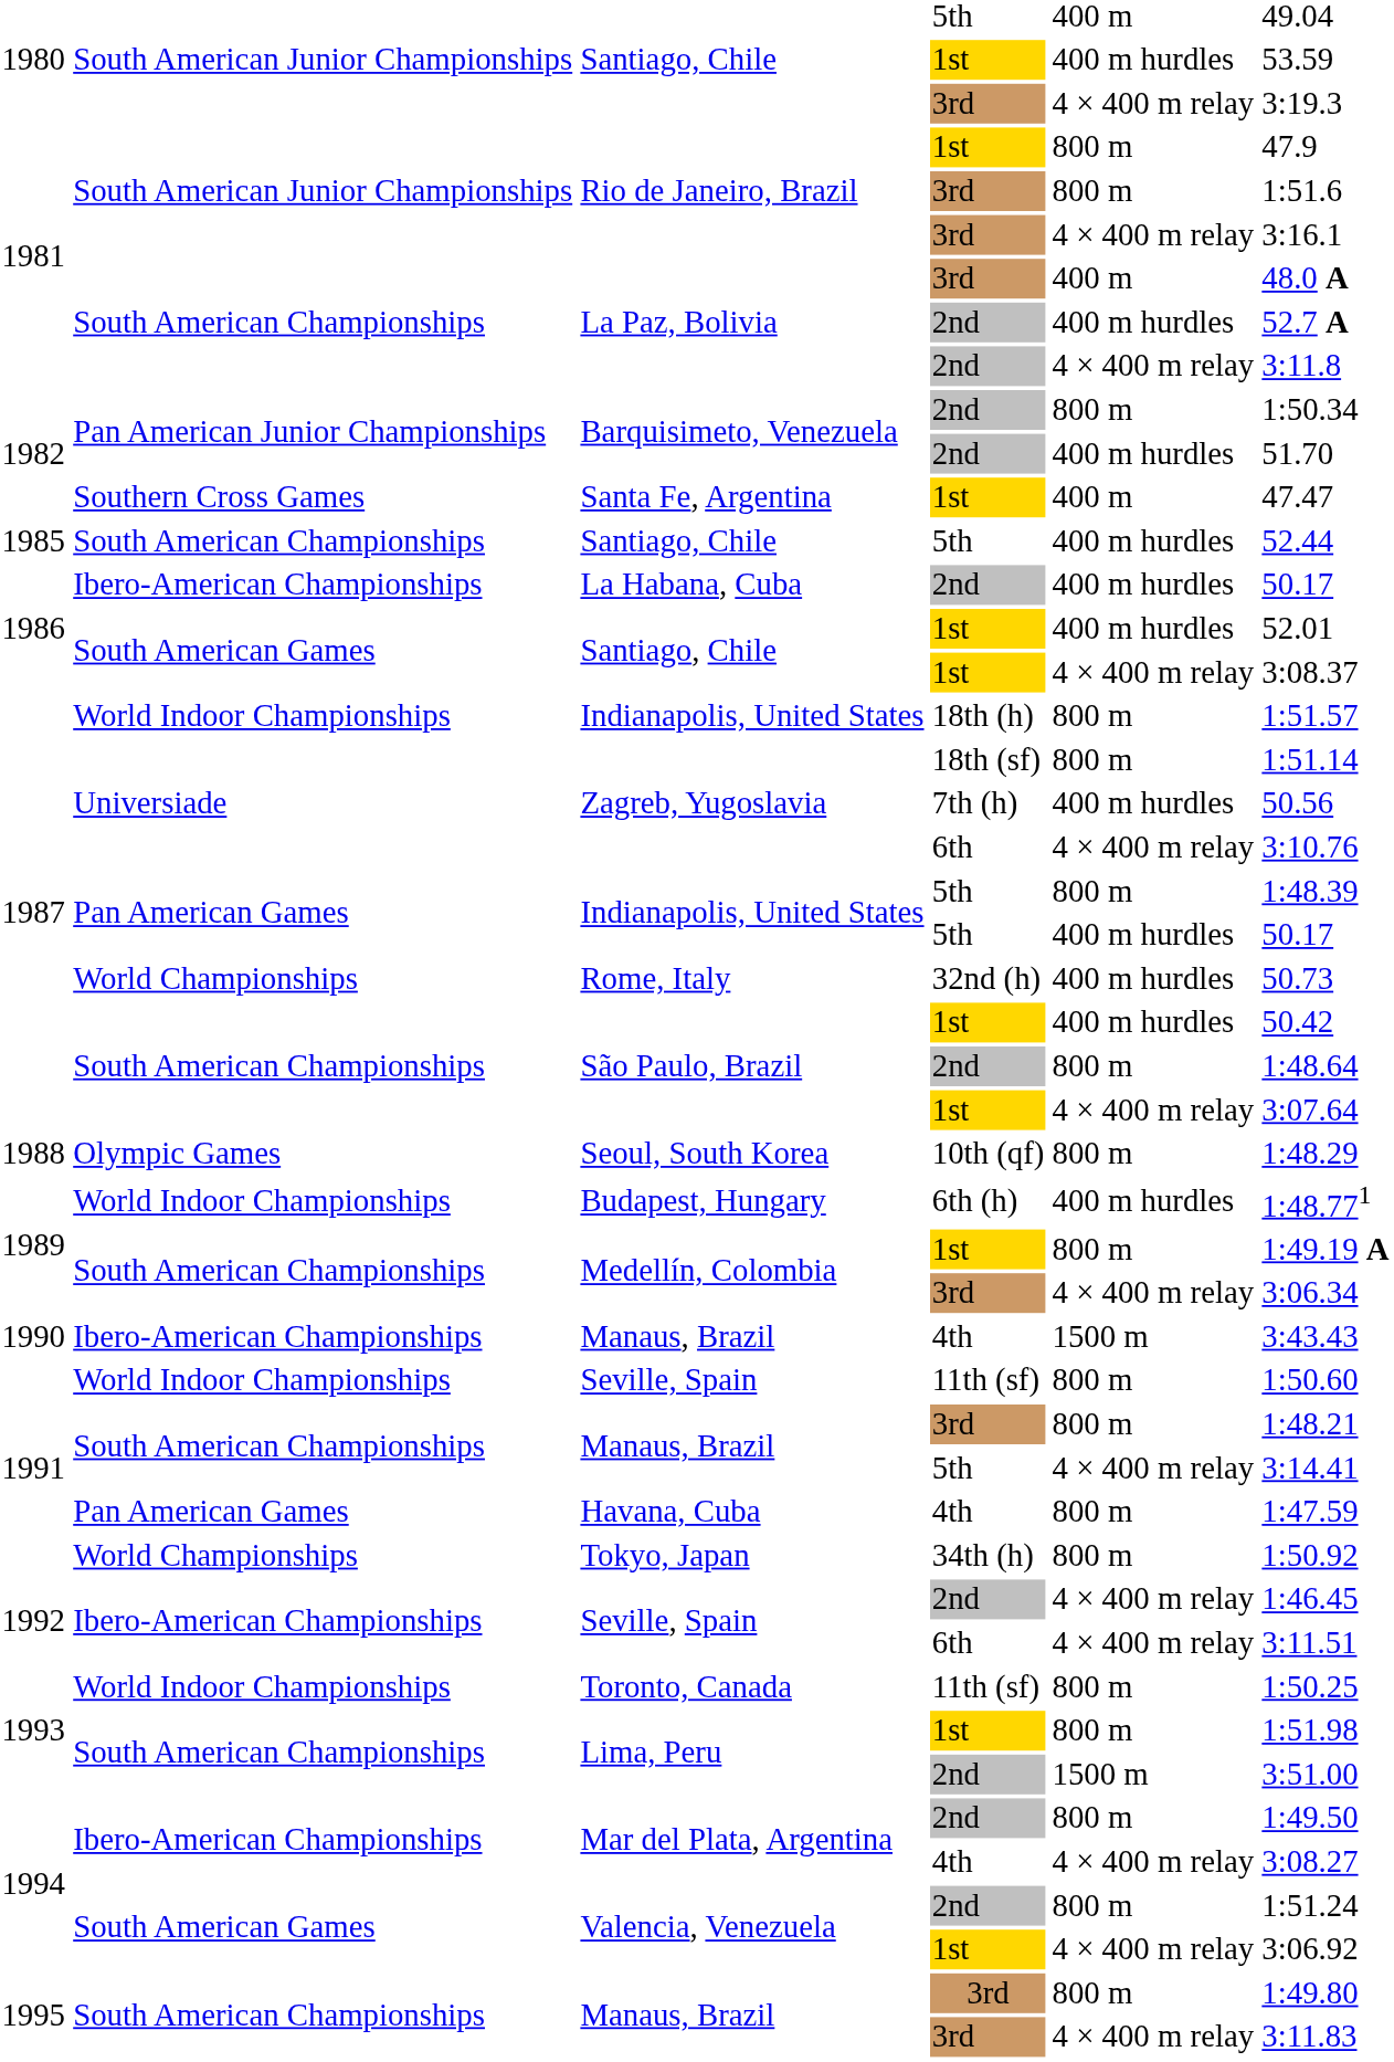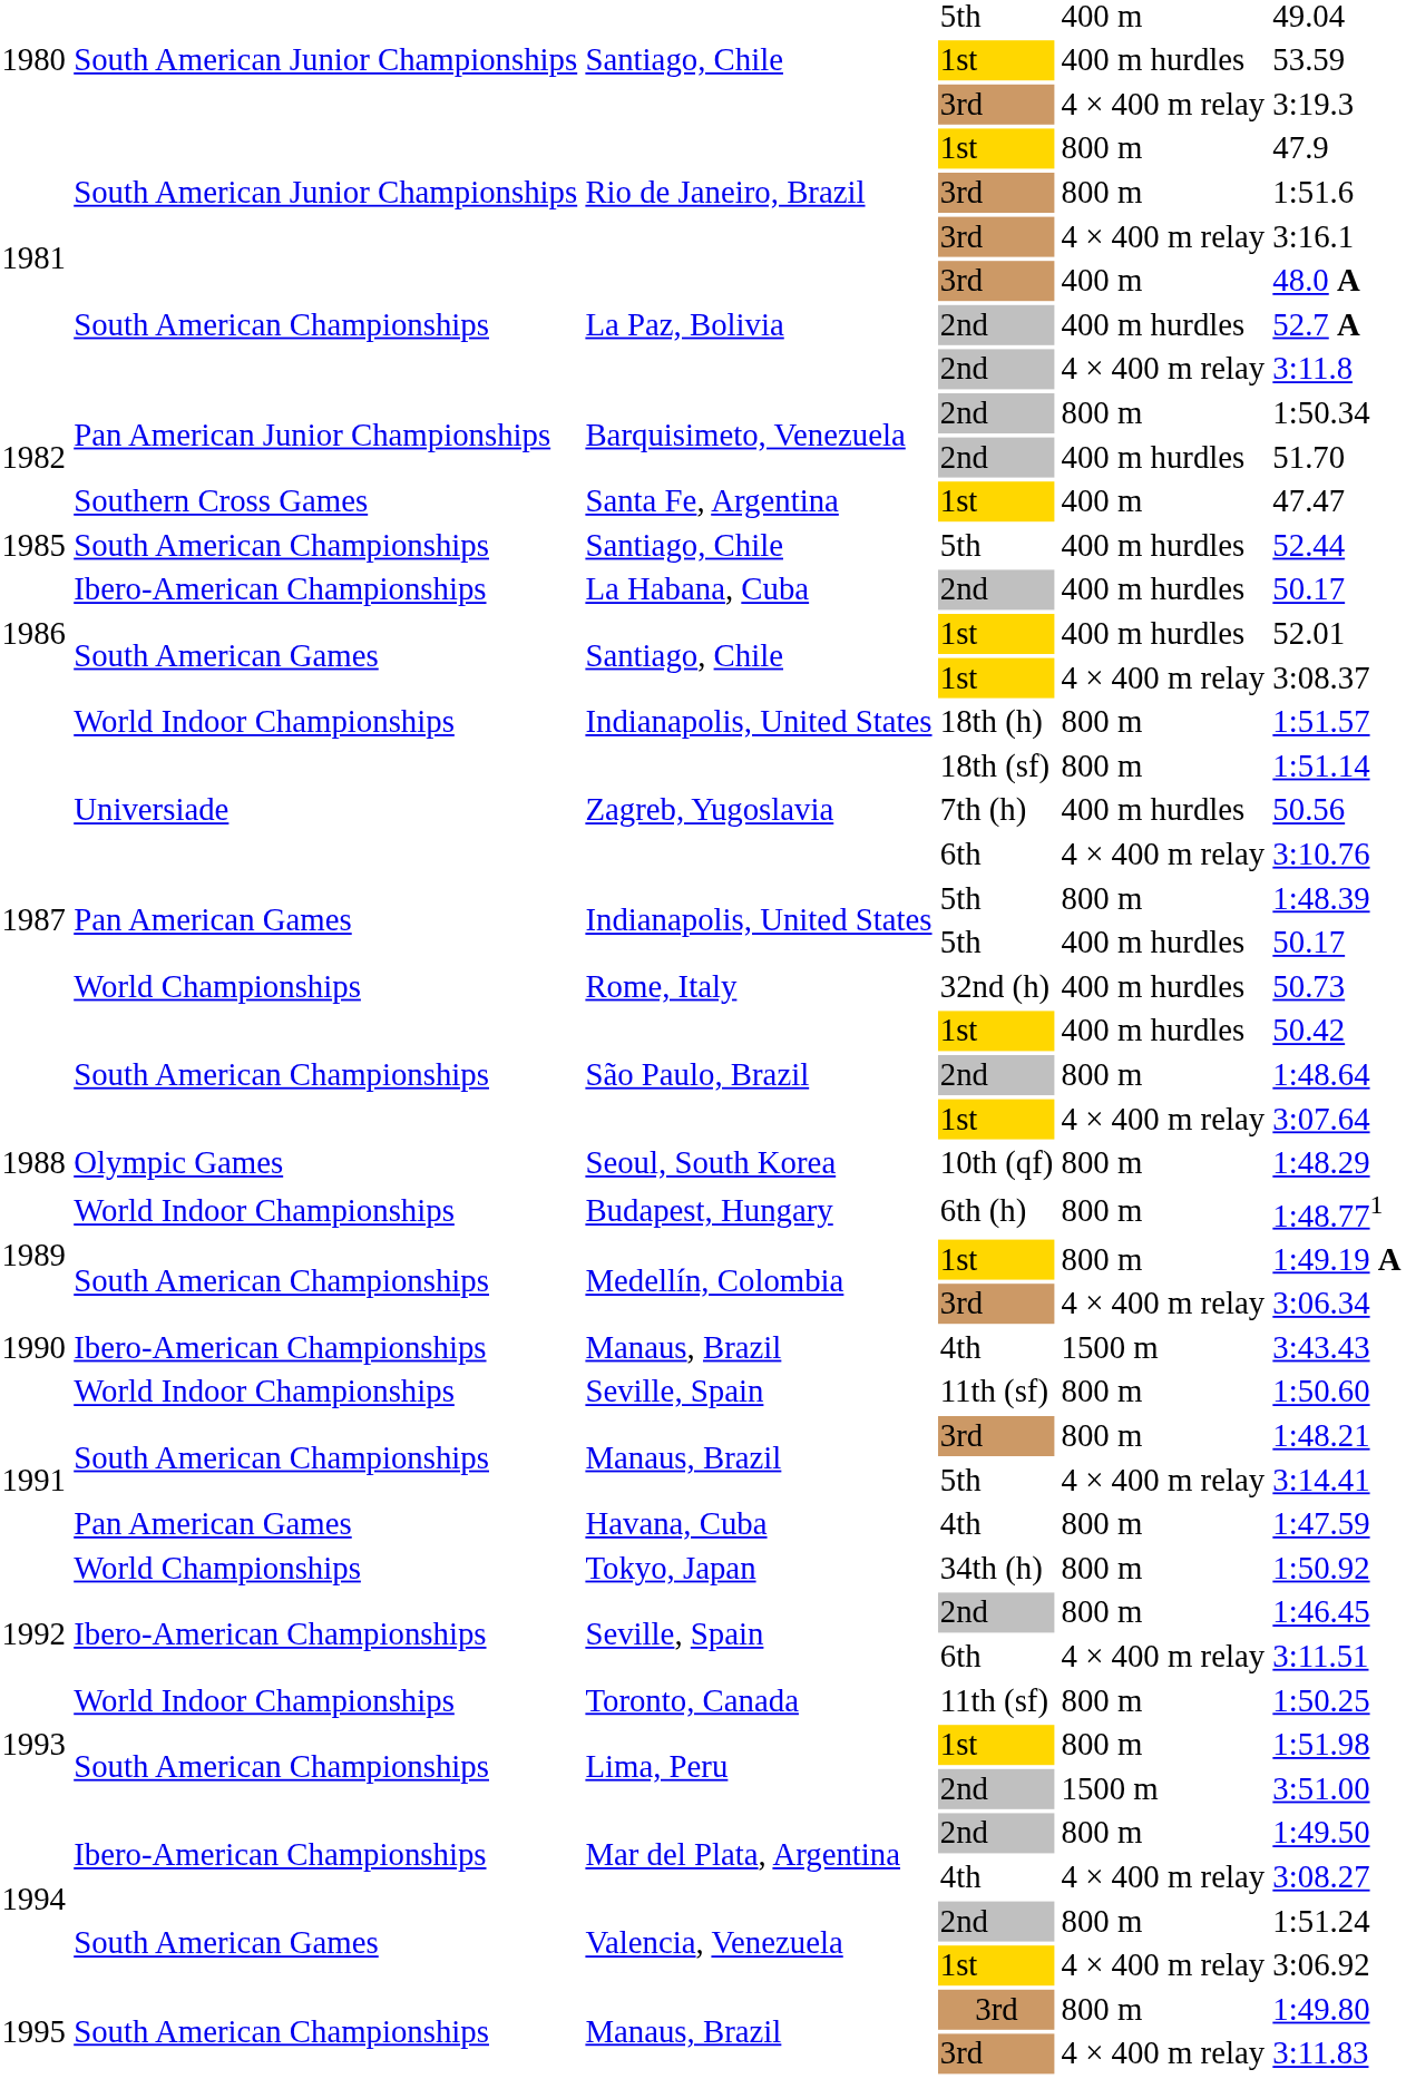Budapest, Hungary | column 5: 400 m hurdles -> 800 m
Seville, Spain / 2nd | column 5: 4 × 400 m relay -> 800 m
